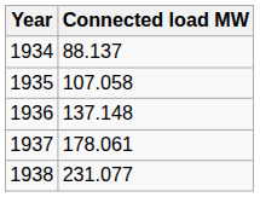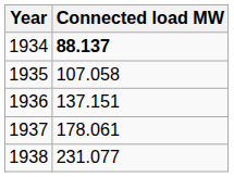1934 | Connected load MW: normal -> bold
1936 | Connected load MW: 137.148 -> 137.151
